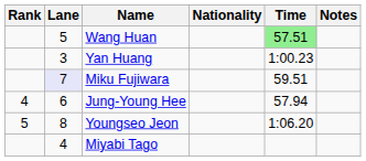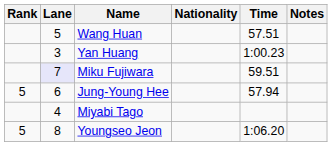Wang Huan | Time: lightgreen background -> no background
Jung-Young Hee | Rank: 4 -> 5
rows swapped: Youngseo Jeon <-> Miyabi Tago
